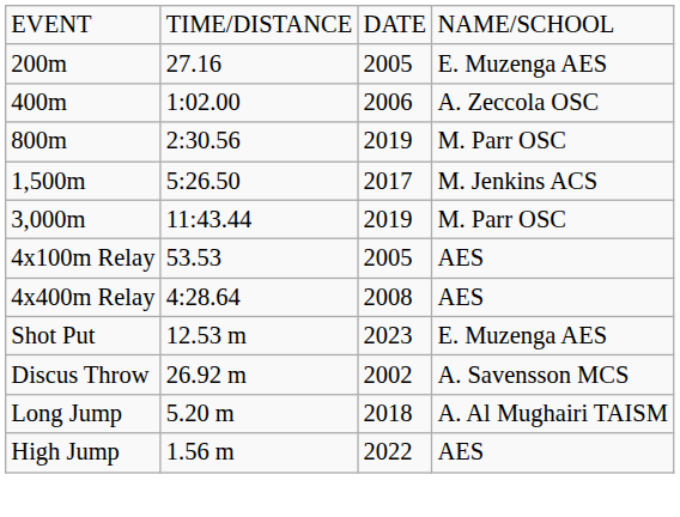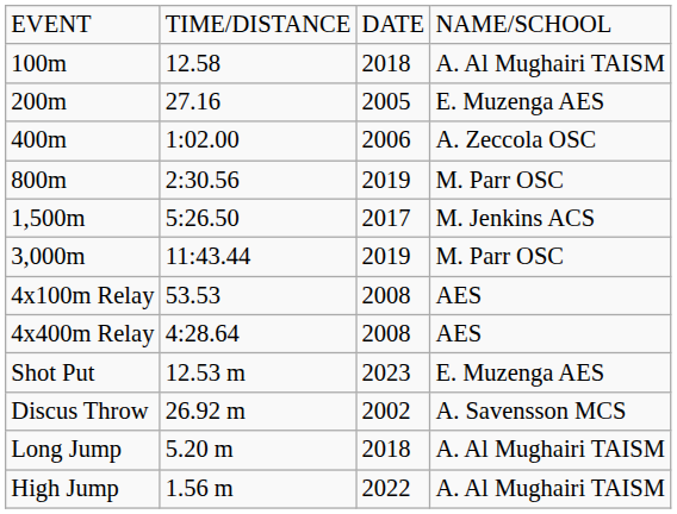+ row: 100m | 12.58 | 2018 | A. Al Mughairi TAISM
4x100m Relay | column 3: 2005 -> 2008
High Jump | column 4: AES -> A. Al Mughairi TAISM
